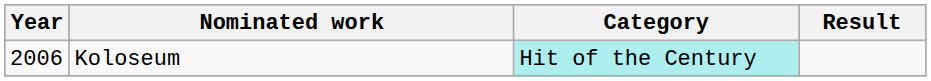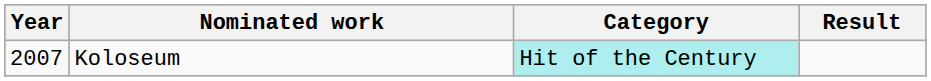Koloseum | Year: 2006 -> 2007
